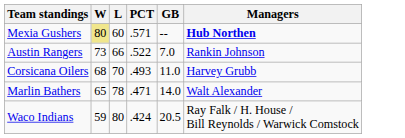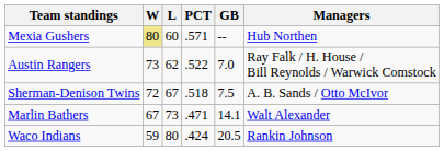Mexia Gushers | Managers: bold -> normal
Austin Rangers | L: 66 -> 62
Austin Rangers | Managers: Rankin Johnson -> Ray Falk / H. House / Bill Reynolds / Warwick Comstock
+ row: Sherman-Denison Twins | 72 | 67 | .518 | 7.5 | A. B. Sands / Otto McIvor
- row: Corsicana Oilers | 68 | 70 | .493 | 11.0 | Harvey Grubb
Marlin Bathers | W: 65 -> 67
Marlin Bathers | L: 78 -> 73
Marlin Bathers | GB: 14.0 -> 14.1
Waco Indians | Managers: Ray Falk / H. House / Bill Reynolds / Warwick Comstock -> Rankin Johnson
